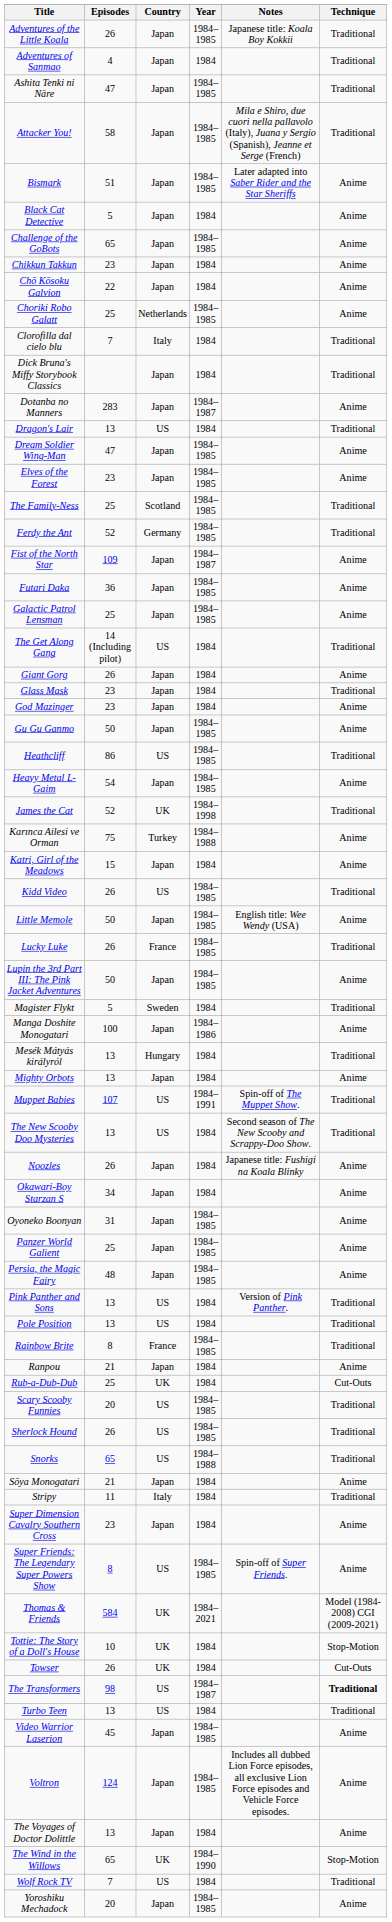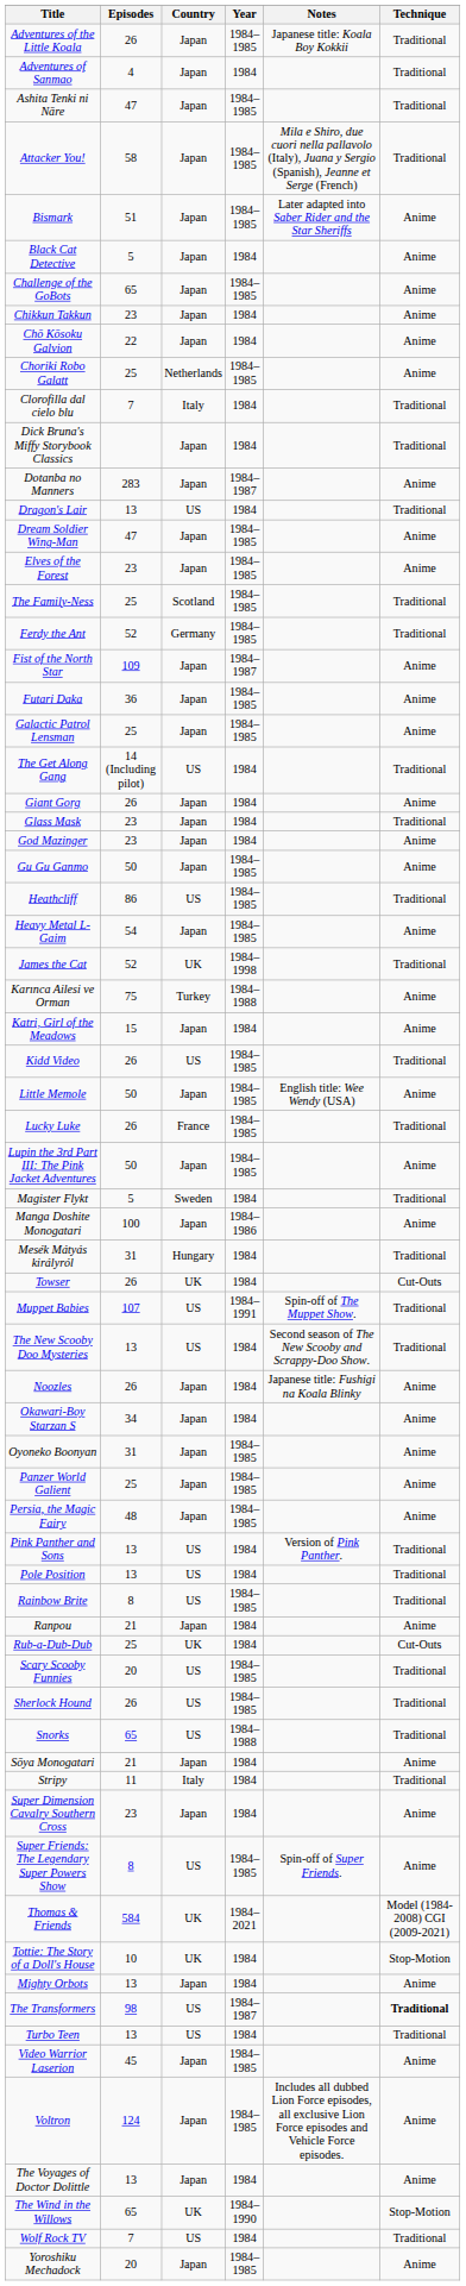Mesék Mátyás királyról | Episodes: 13 -> 31
rows swapped: Mighty Orbots <-> Towser
Rainbow Brite | Country: France -> US
